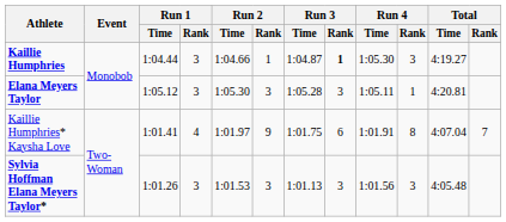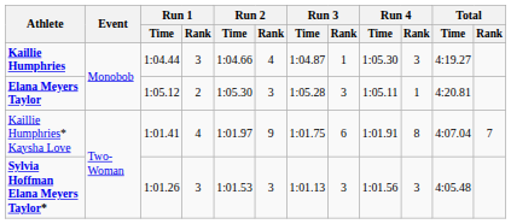Kaillie Humphries | Run 2 / Rank: 1 -> 4
Kaillie Humphries | Run 3 / Rank: bold -> normal
Elana Meyers Taylor | Run 1 / Rank: 3 -> 2
